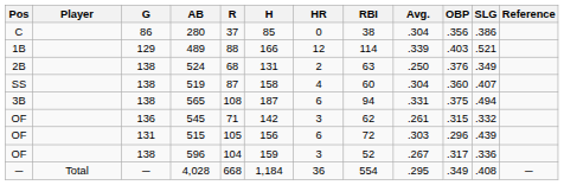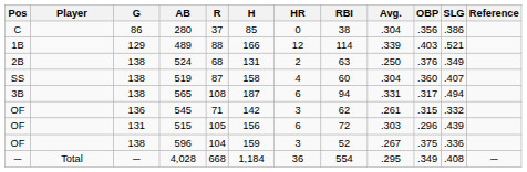565 | OBP: .375 -> .317
596 | OBP: .317 -> .375
